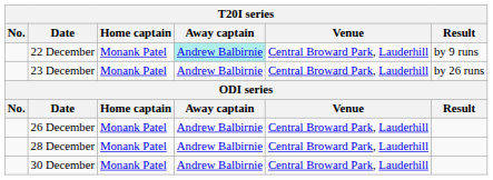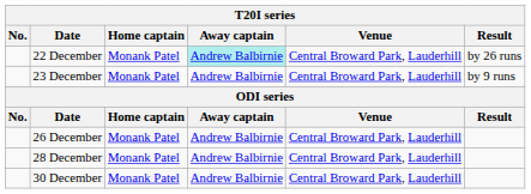22 December | Result: by 9 runs -> by 26 runs
23 December | Result: by 26 runs -> by 9 runs
